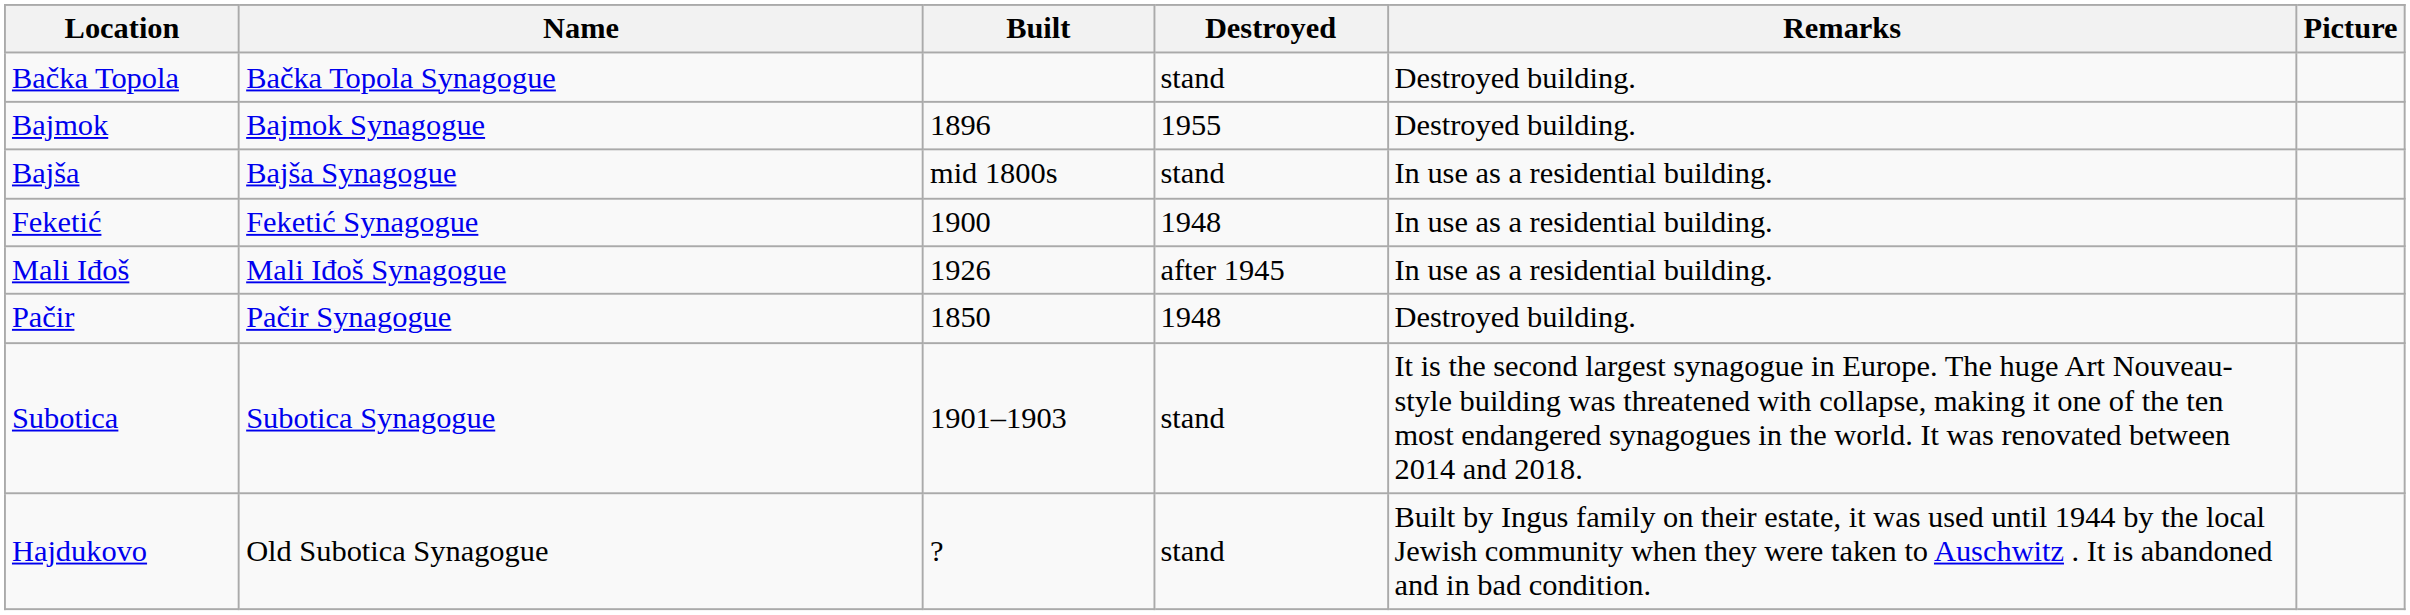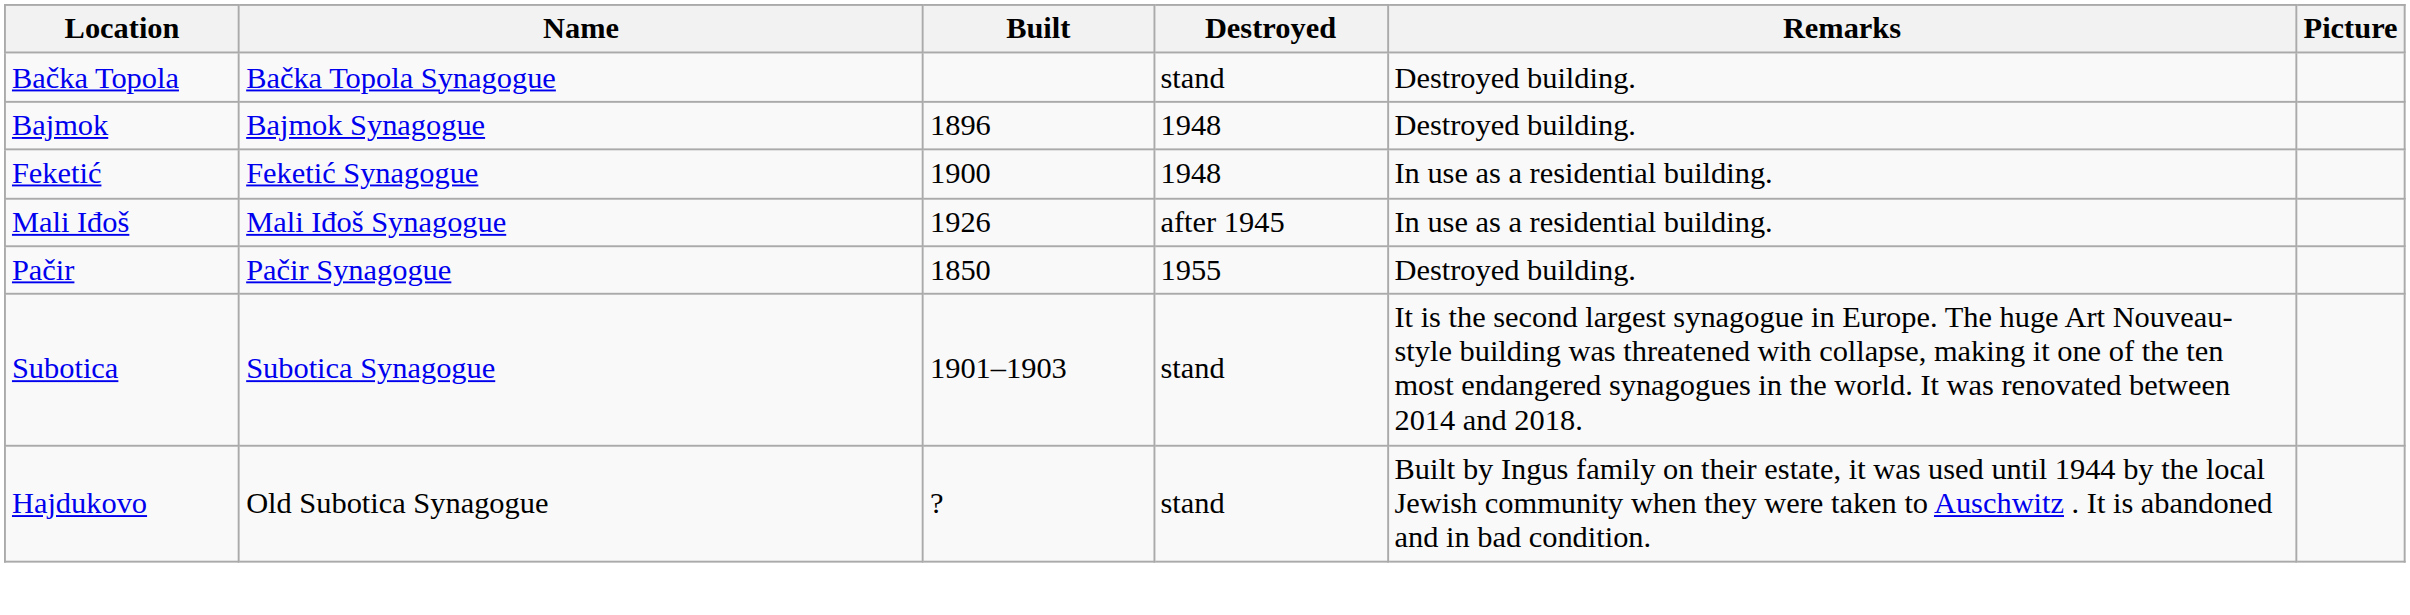Bajmok | Destroyed: 1955 -> 1948
- row: Bajša | Bajša Synagogue | mid 1800s | stand | In use as a residential building.
Pačir | Destroyed: 1948 -> 1955
